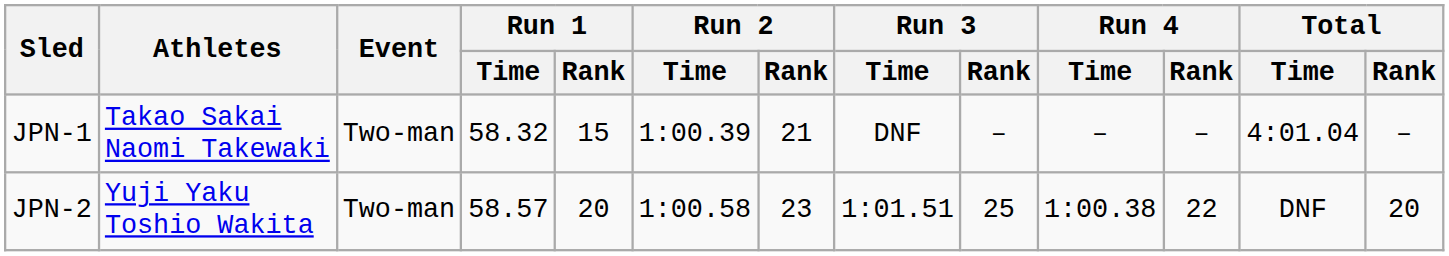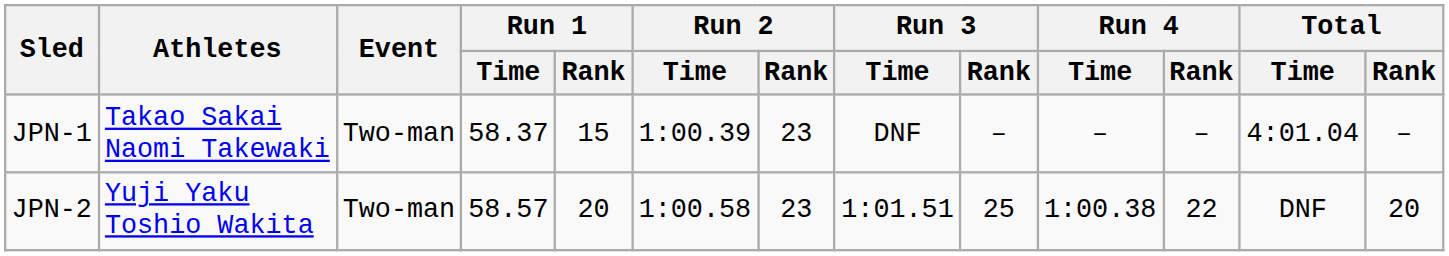JPN-1 | Run 1 / Time: 58.32 -> 58.37
JPN-1 | Run 2 / Rank: 21 -> 23
